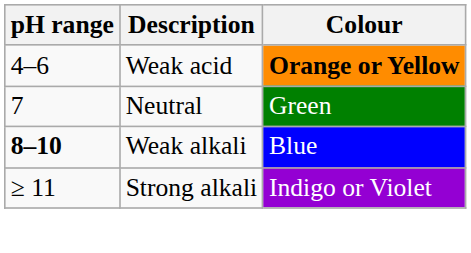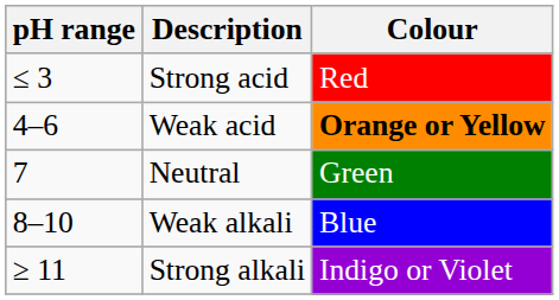+ row: ≤ 3 | Strong acid | Red
Weak alkali | pH range: bold -> normal
